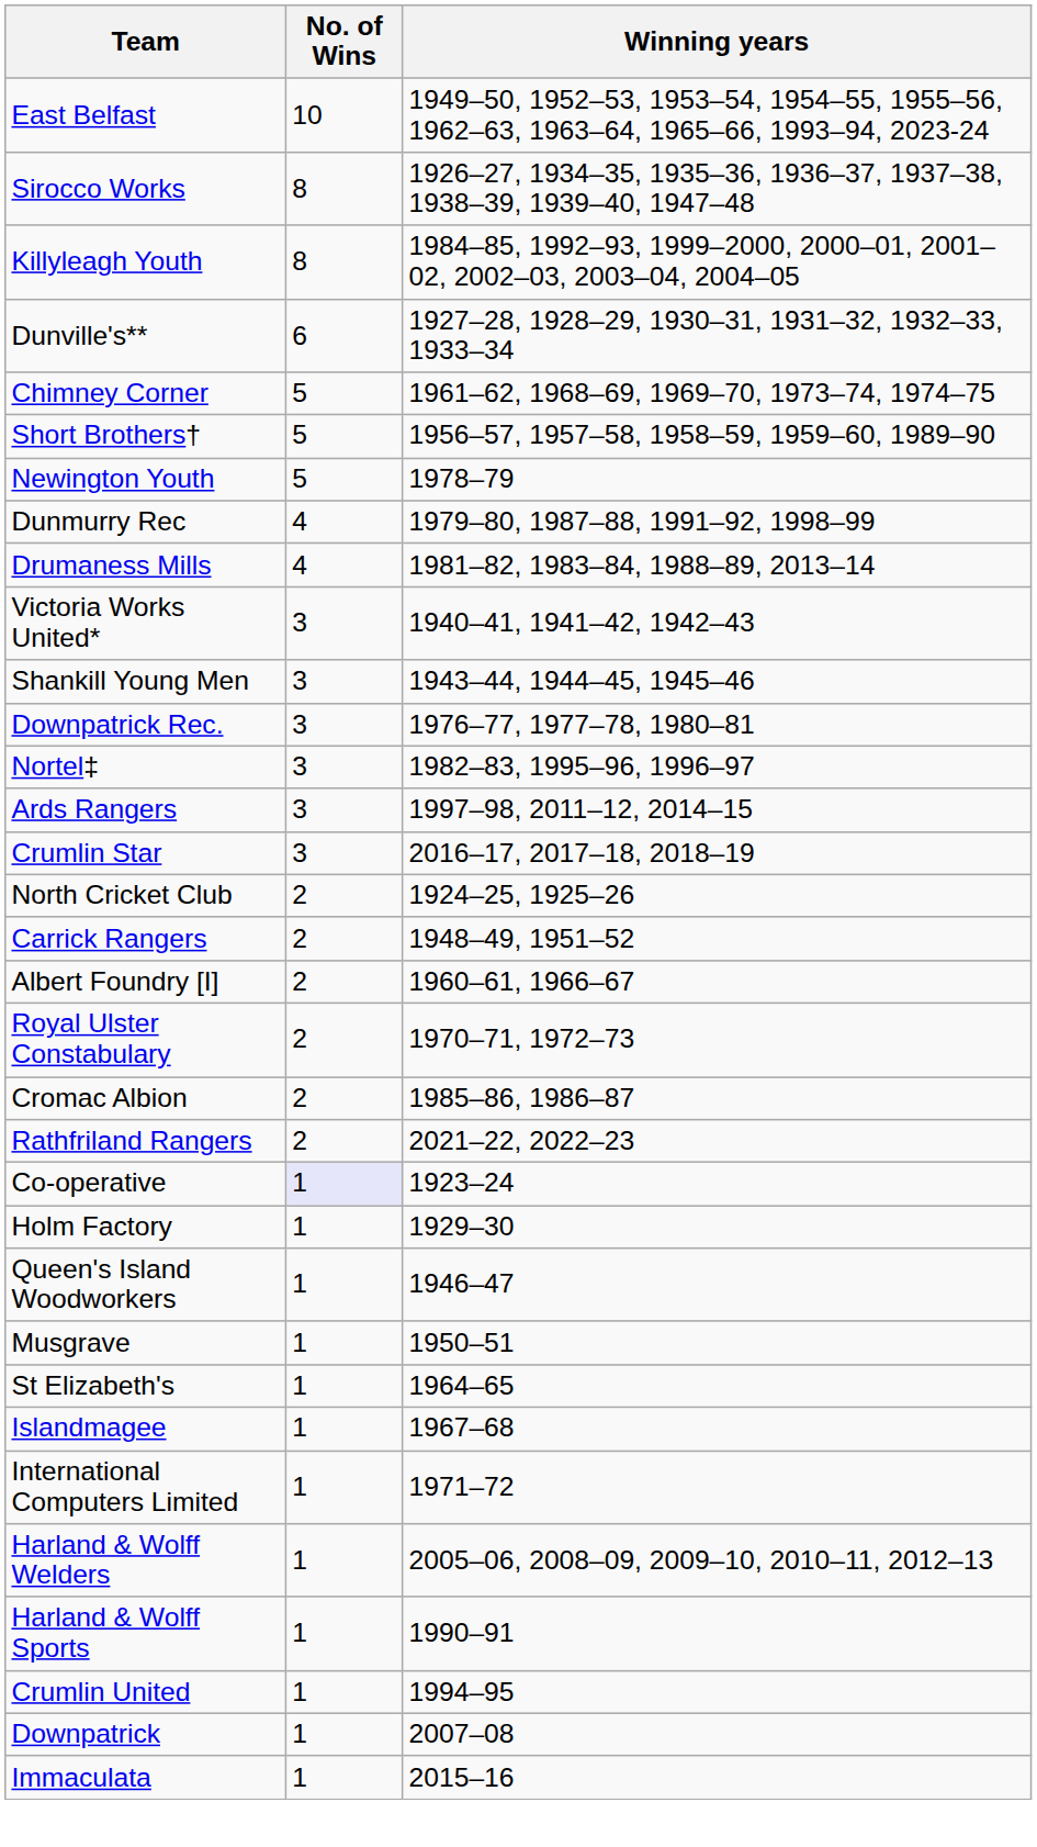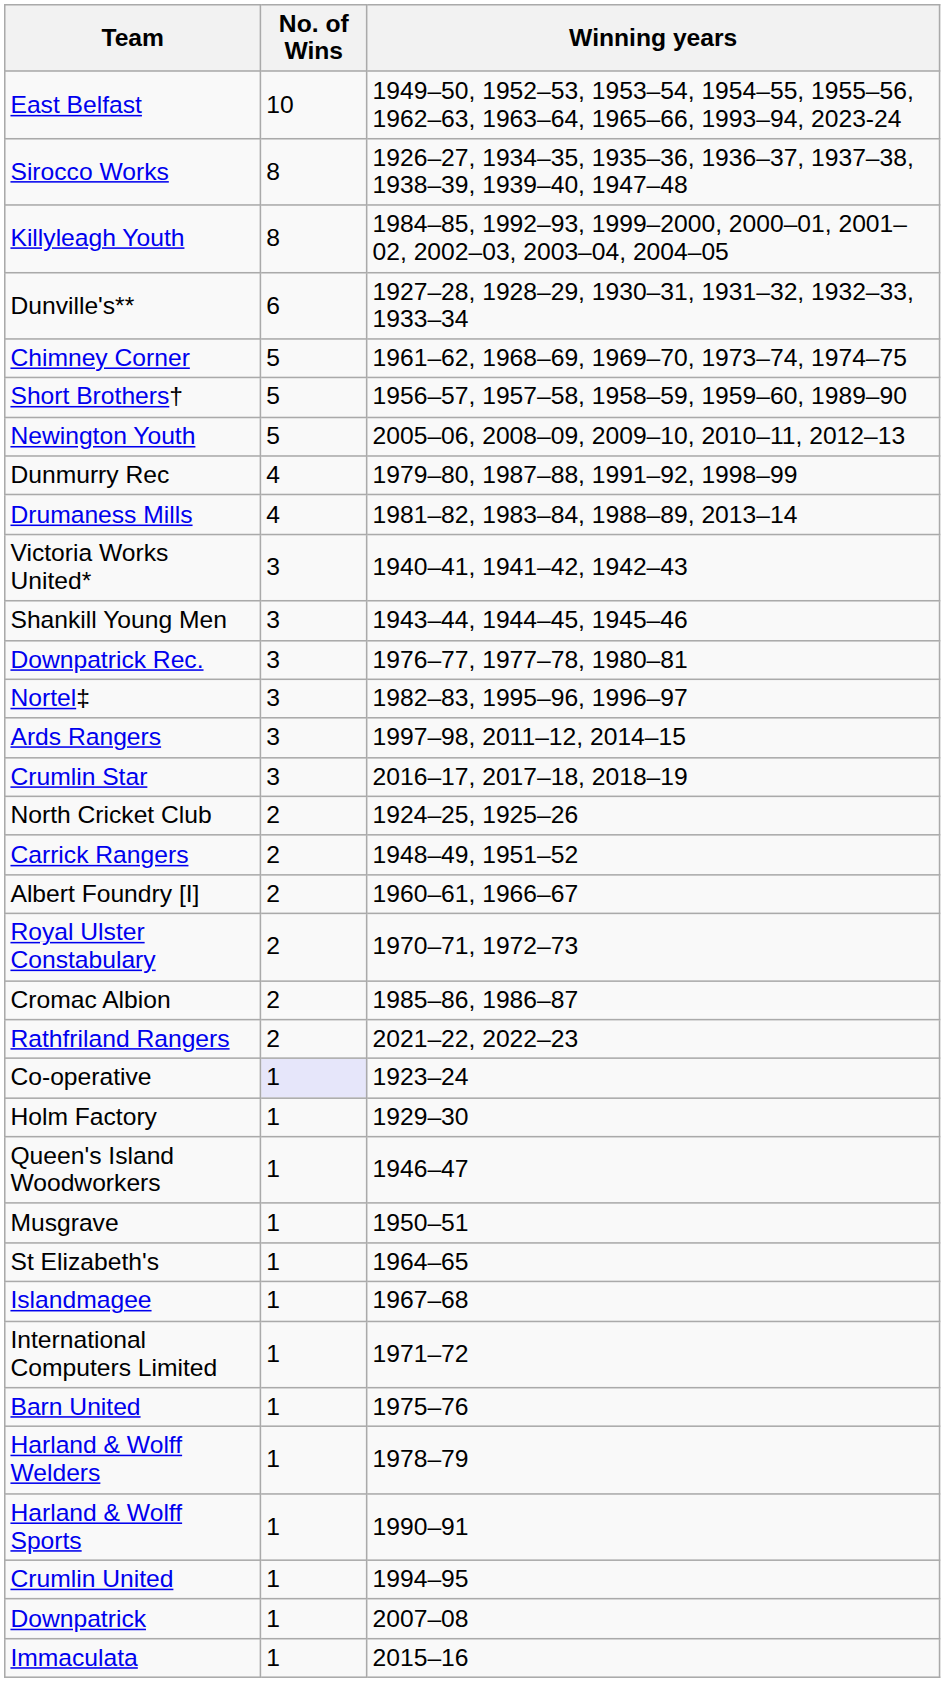Newington Youth | Winning years: 1978–79 -> 2005–06, 2008–09, 2009–10, 2010–11, 2012–13
+ row: Barn United | 1 | 1975–76
Harland & Wolff Welders | Winning years: 2005–06, 2008–09, 2009–10, 2010–11, 2012–13 -> 1978–79
